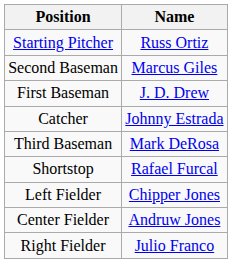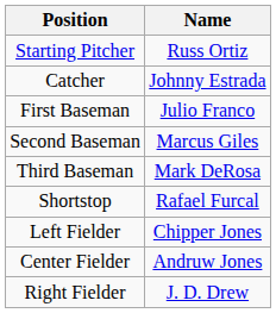rows swapped: Catcher <-> Second Baseman
First Baseman | Name: J. D. Drew -> Julio Franco
Right Fielder | Name: Julio Franco -> J. D. Drew
